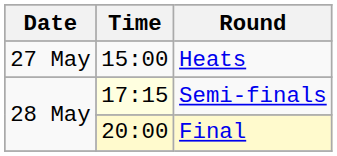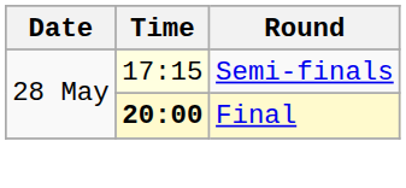- row: 27 May | 15:00 | Heats
Final | Time: normal -> bold
